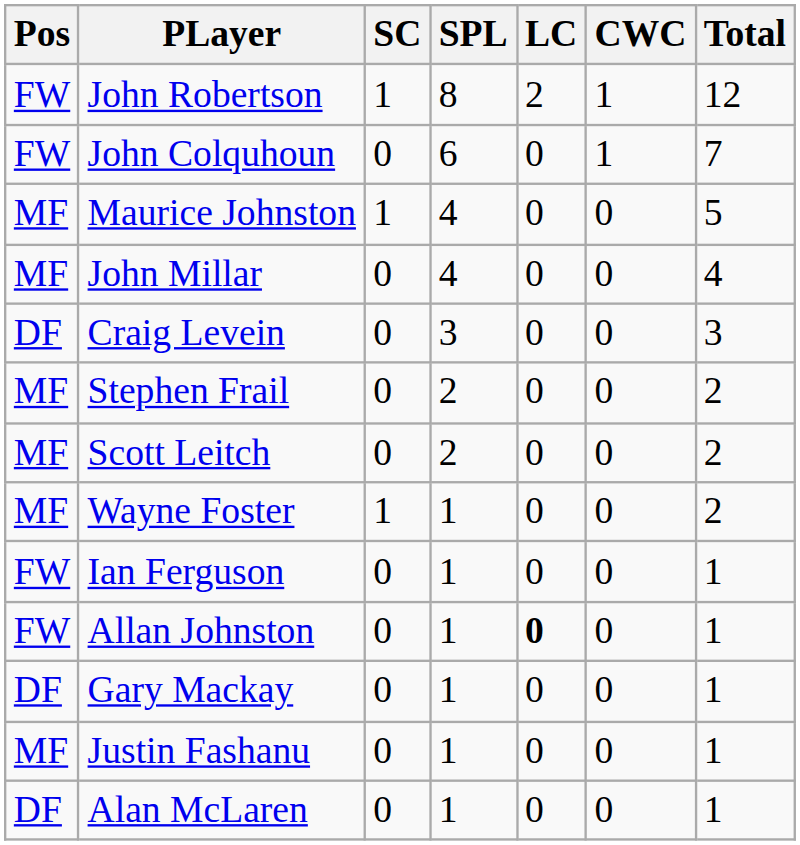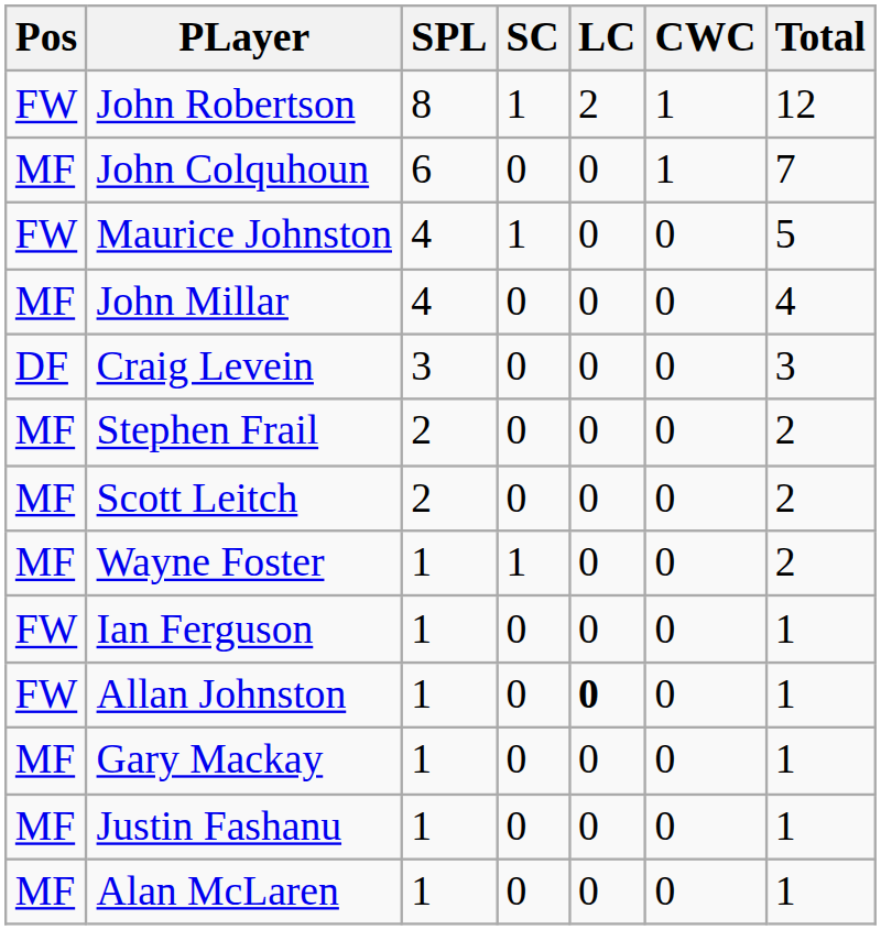columns swapped: SPL <-> SC
John Colquhoun | Pos: FW -> MF
Maurice Johnston | Pos: MF -> FW
Gary Mackay | Pos: DF -> MF
Alan McLaren | Pos: DF -> MF
